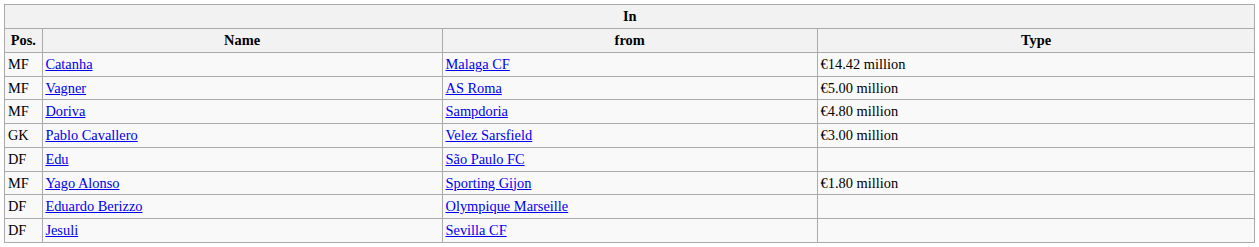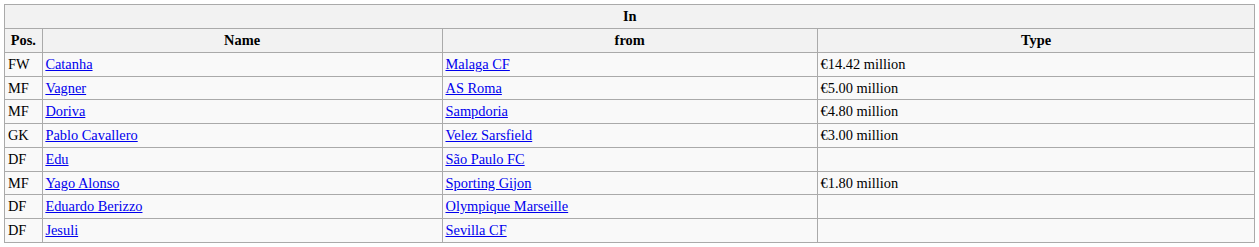Catanha | Pos.: MF -> FW
